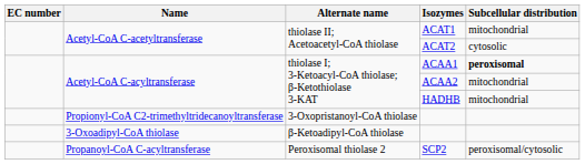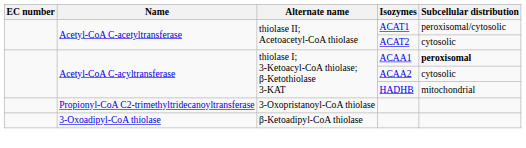ACAT1 | Subcellular distribution: mitochondrial -> peroxisomal/cytosolic
ACAA2 | Subcellular distribution: mitochondrial -> cytosolic
- row: Propanoyl-CoA C-acyltransferase | Peroxisomal thiolase 2 | SCP2 | peroxisomal/cytosolic
